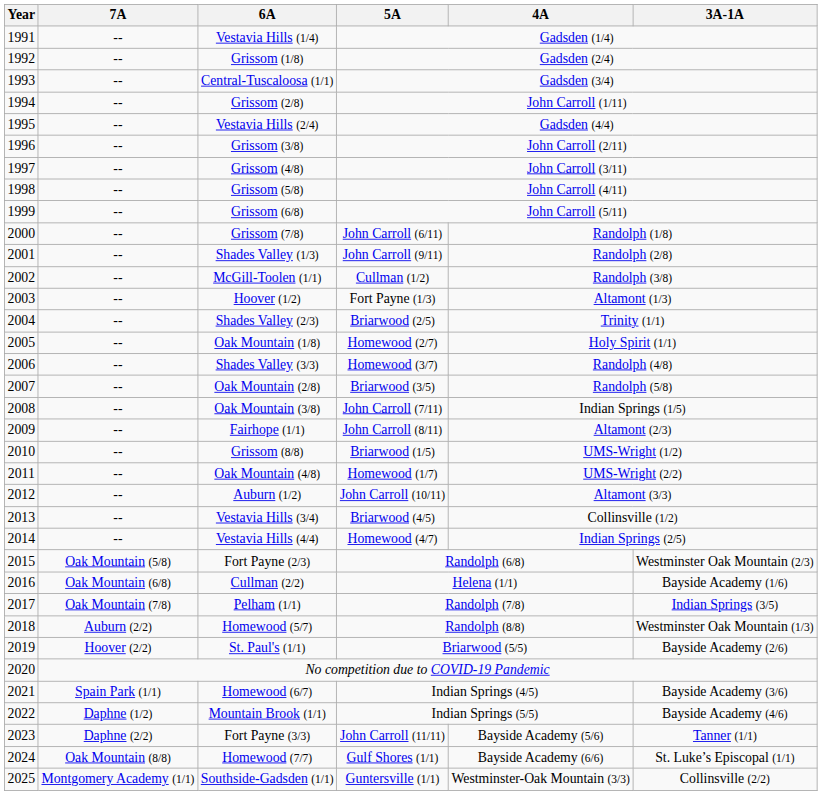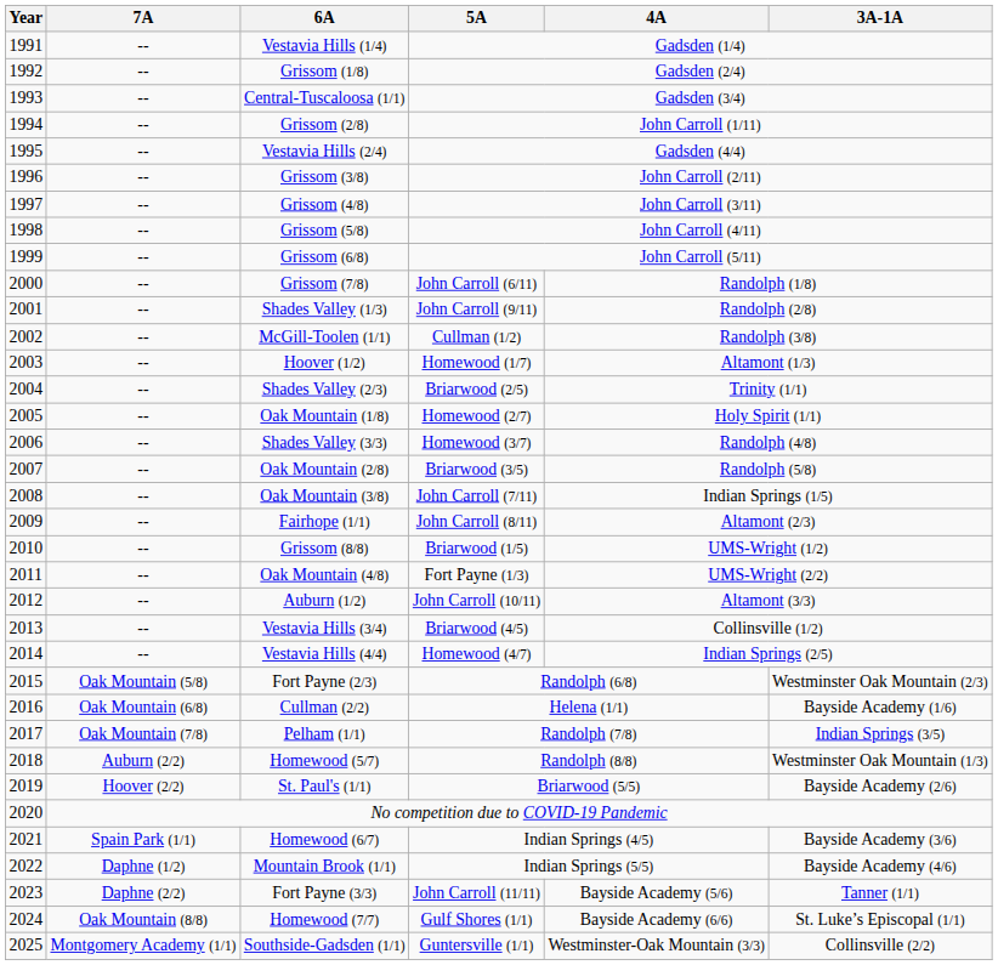Hoover (1/2) | 5A: Fort Payne (1/3) -> Homewood (1/7)
Oak Mountain (4/8) | 5A: Homewood (1/7) -> Fort Payne (1/3)
